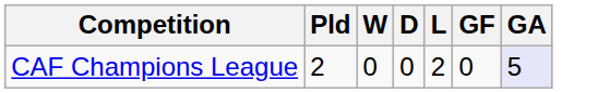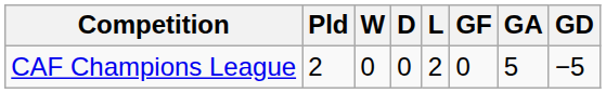+ column: GD | −5
CAF Champions League | GA: lavender background -> no background
